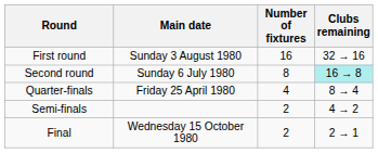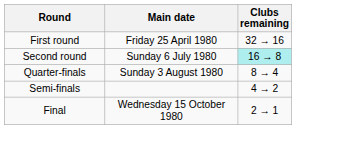- column: Number of fixtures | 16 | 8 | 4 | 2 | 2
First round | Main date: Sunday 3 August 1980 -> Friday 25 April 1980
Quarter-finals | Main date: Friday 25 April 1980 -> Sunday 3 August 1980
